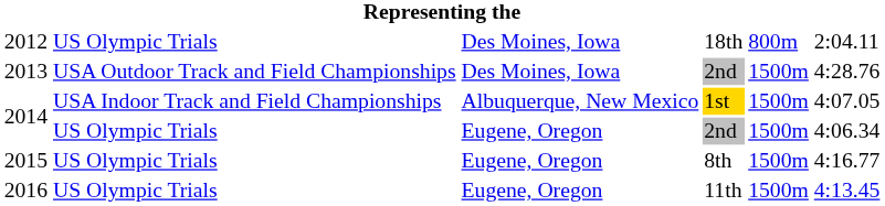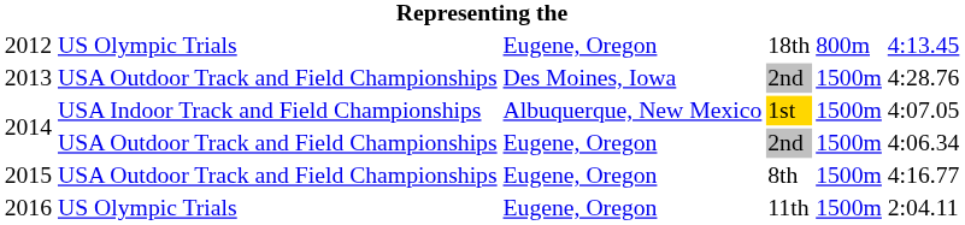2012 | column 3: Des Moines, Iowa -> Eugene, Oregon
2012 | column 6: 2:04.11 -> 4:13.45
2014 / 2nd | column 2: US Olympic Trials -> USA Outdoor Track and Field Championships
2015 | column 2: US Olympic Trials -> USA Outdoor Track and Field Championships
2016 | column 6: 4:13.45 -> 2:04.11
